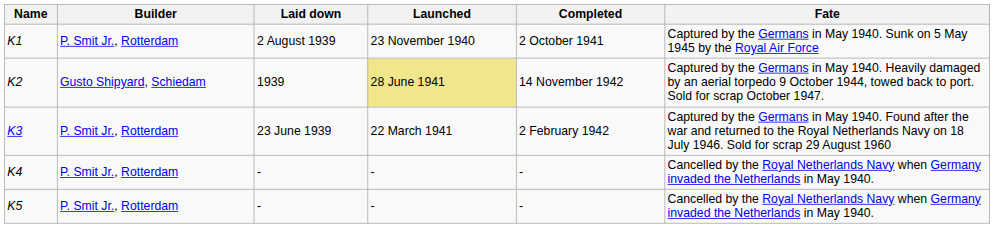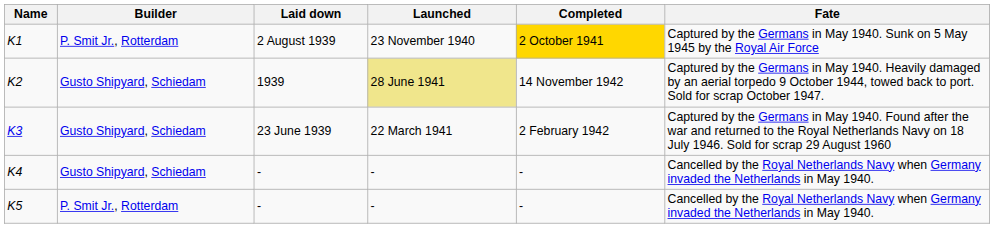K1 | Completed: no background -> gold background
K3 | Builder: P. Smit Jr., Rotterdam -> Gusto Shipyard, Schiedam
K4 | Builder: P. Smit Jr., Rotterdam -> Gusto Shipyard, Schiedam
